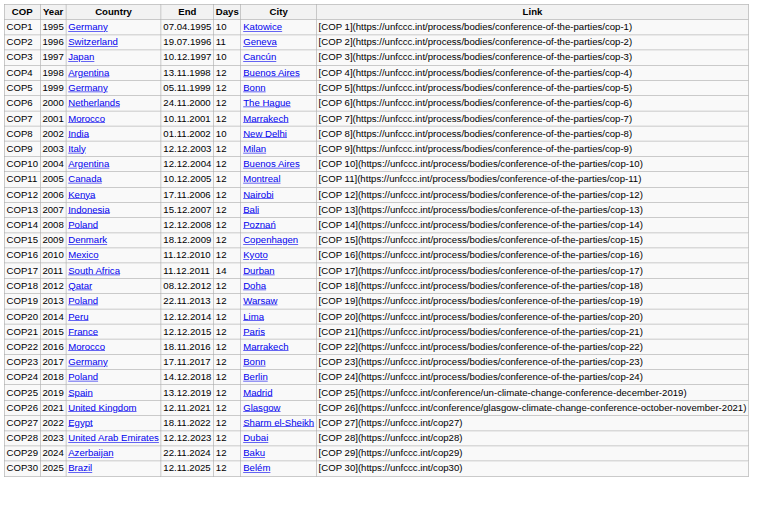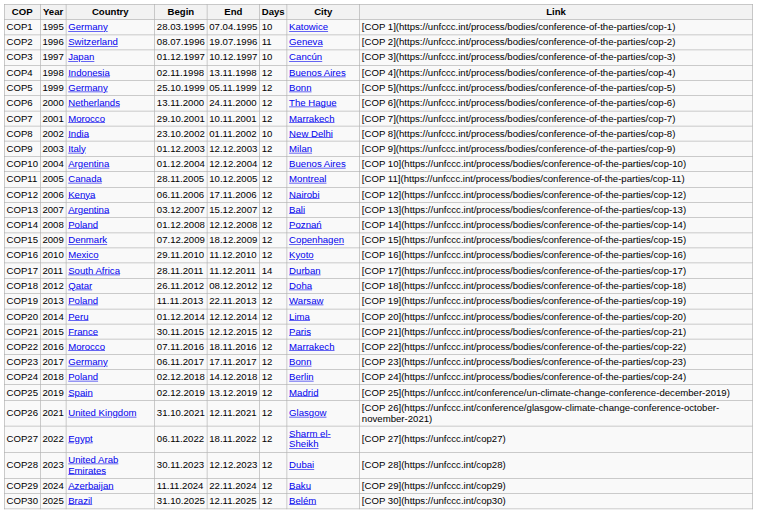+ column: Begin | 28.03.1995 | 08.07.1996 | 01.12.1997 | 02.11.1998 | 25.10.1999 | 13.11.2000 | 29.10.2001 | 23.10.2002 | 01.12.2003 | 01.12.2004 | 28.11.2005 | 06.11.2006 | 03.12.2007 | 01.12.2008 | 07.12.2009 | 29.11.2010 | 28.11.2011 | 26.11.2012 | 11.11.2013 | 01.12.2014 | 30.11.2015 | 07.11.2016 | 06.11.2017 | 02.12.2018 | 02.12.2019 | 31.10.2021 | 06.11.2022 | 30.11.2023 | 11.11.2024 | 31.10.2025
COP4 | Country: Argentina -> Indonesia
COP13 | Country: Indonesia -> Argentina
